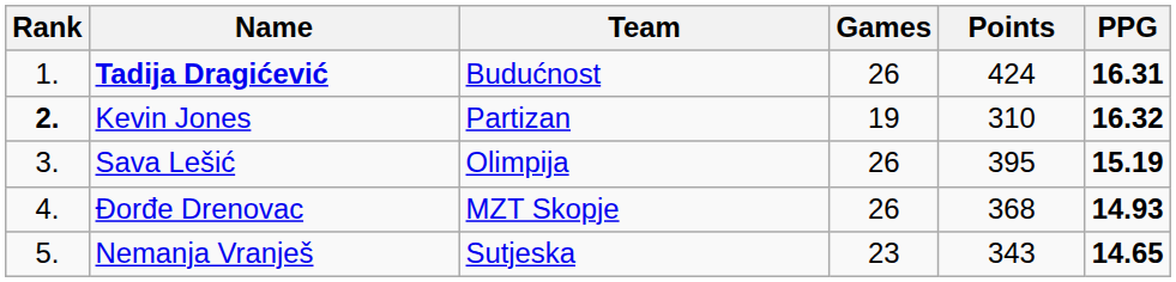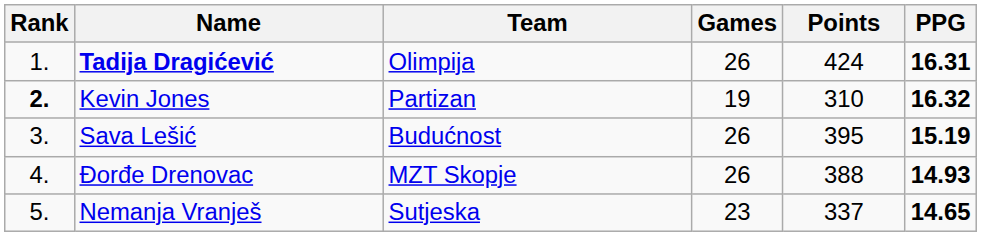Tadija Dragićević | Team: Budućnost -> Olimpija
Sava Lešić | Team: Olimpija -> Budućnost
Đorđe Drenovac | Points: 368 -> 388
Nemanja Vranješ | Points: 343 -> 337
